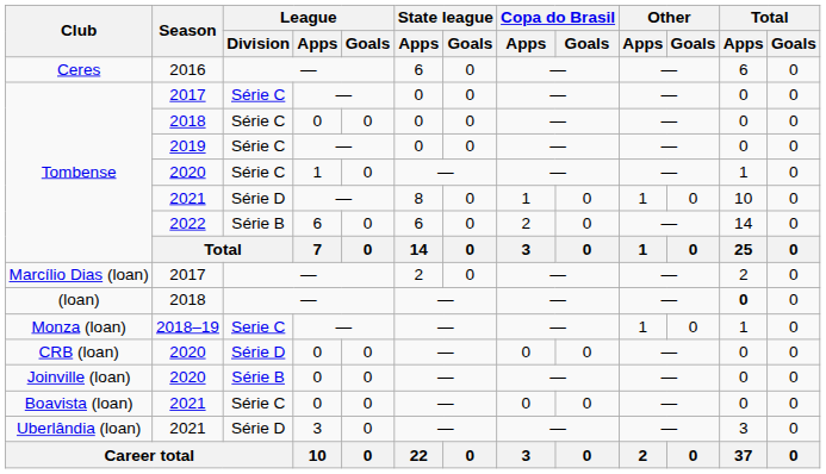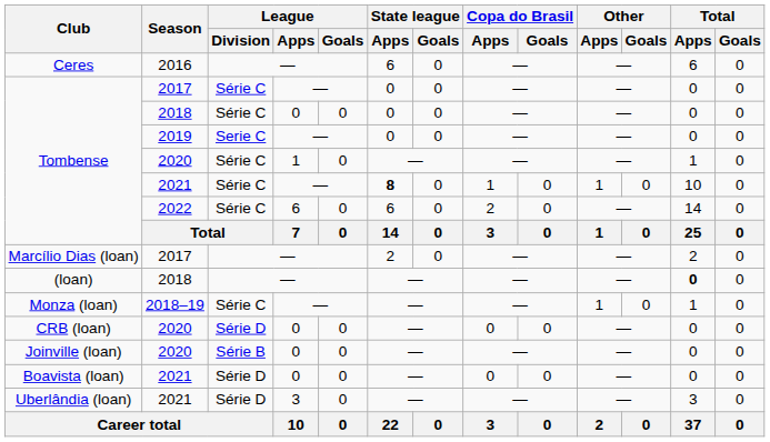Tombense / 2019 | League / Division: Série C -> Serie C
Tombense / 2021 | League / Division: Série D -> Série C
Tombense / 2021 | State league / Apps: normal -> bold
Tombense / 2022 | League / Division: Série B -> Série C
Monza (loan) | League / Division: Serie C -> Série C
Boavista (loan) | League / Division: Série C -> Série D
